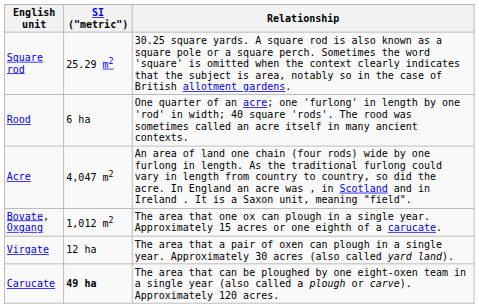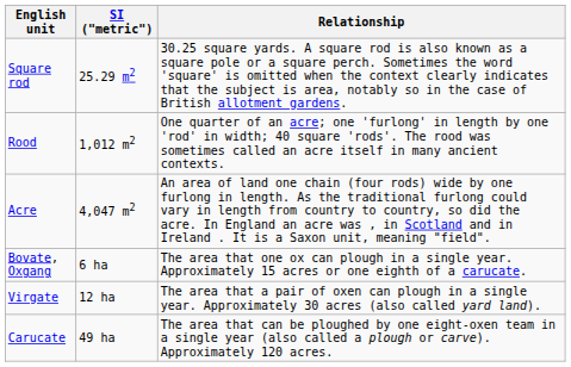Rood | SI ("metric"): 6 ha -> 1,012 m2
Bovate, Oxgang | SI ("metric"): 1,012 m2 -> 6 ha
Carucate | SI ("metric"): bold -> normal
